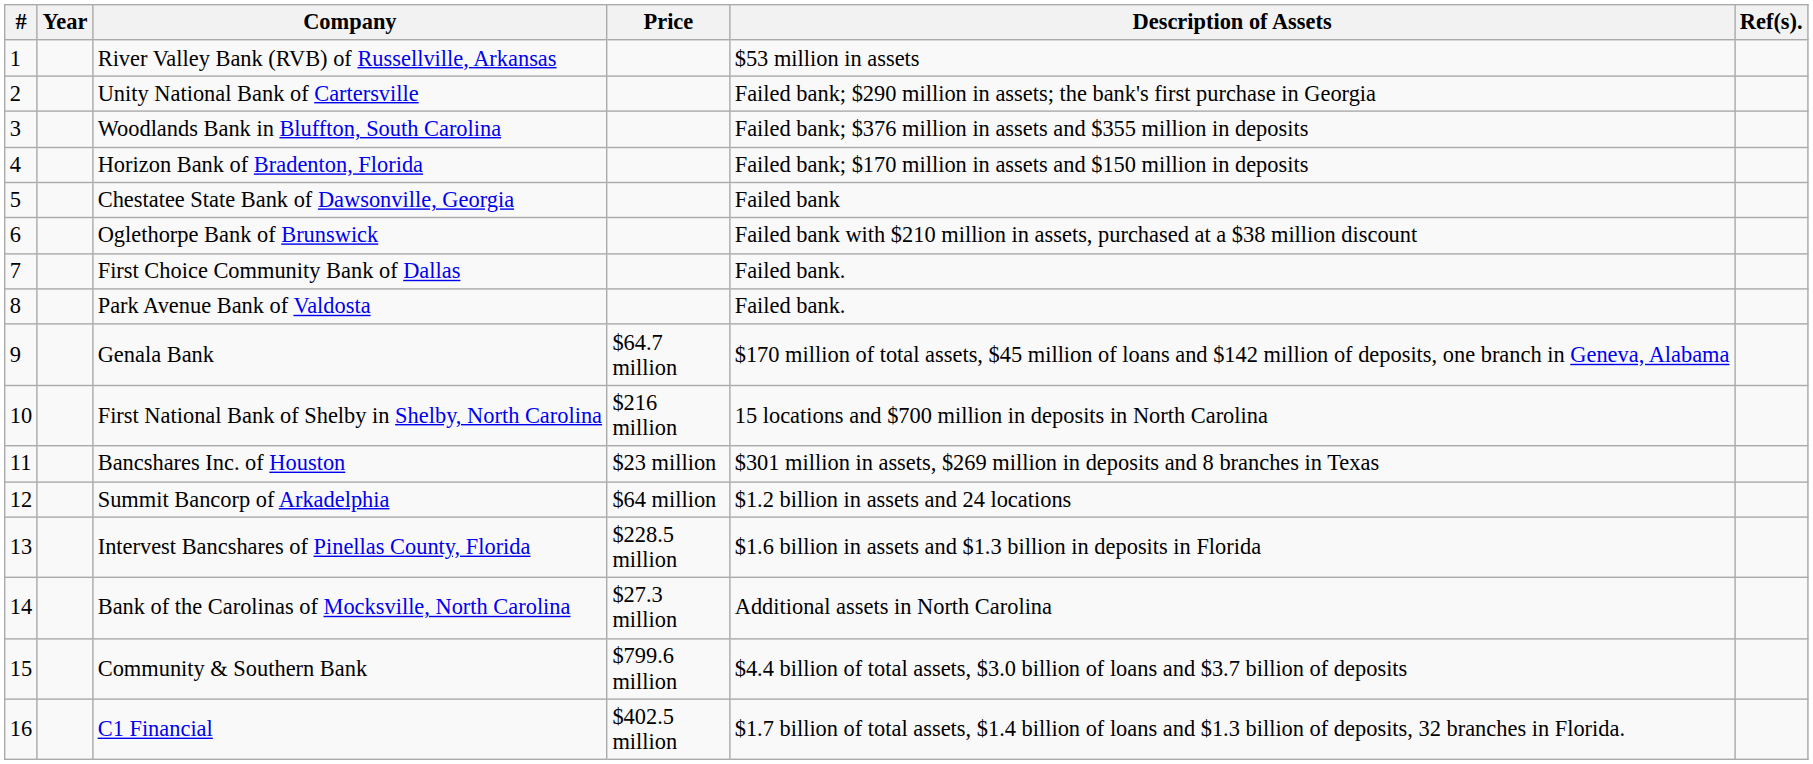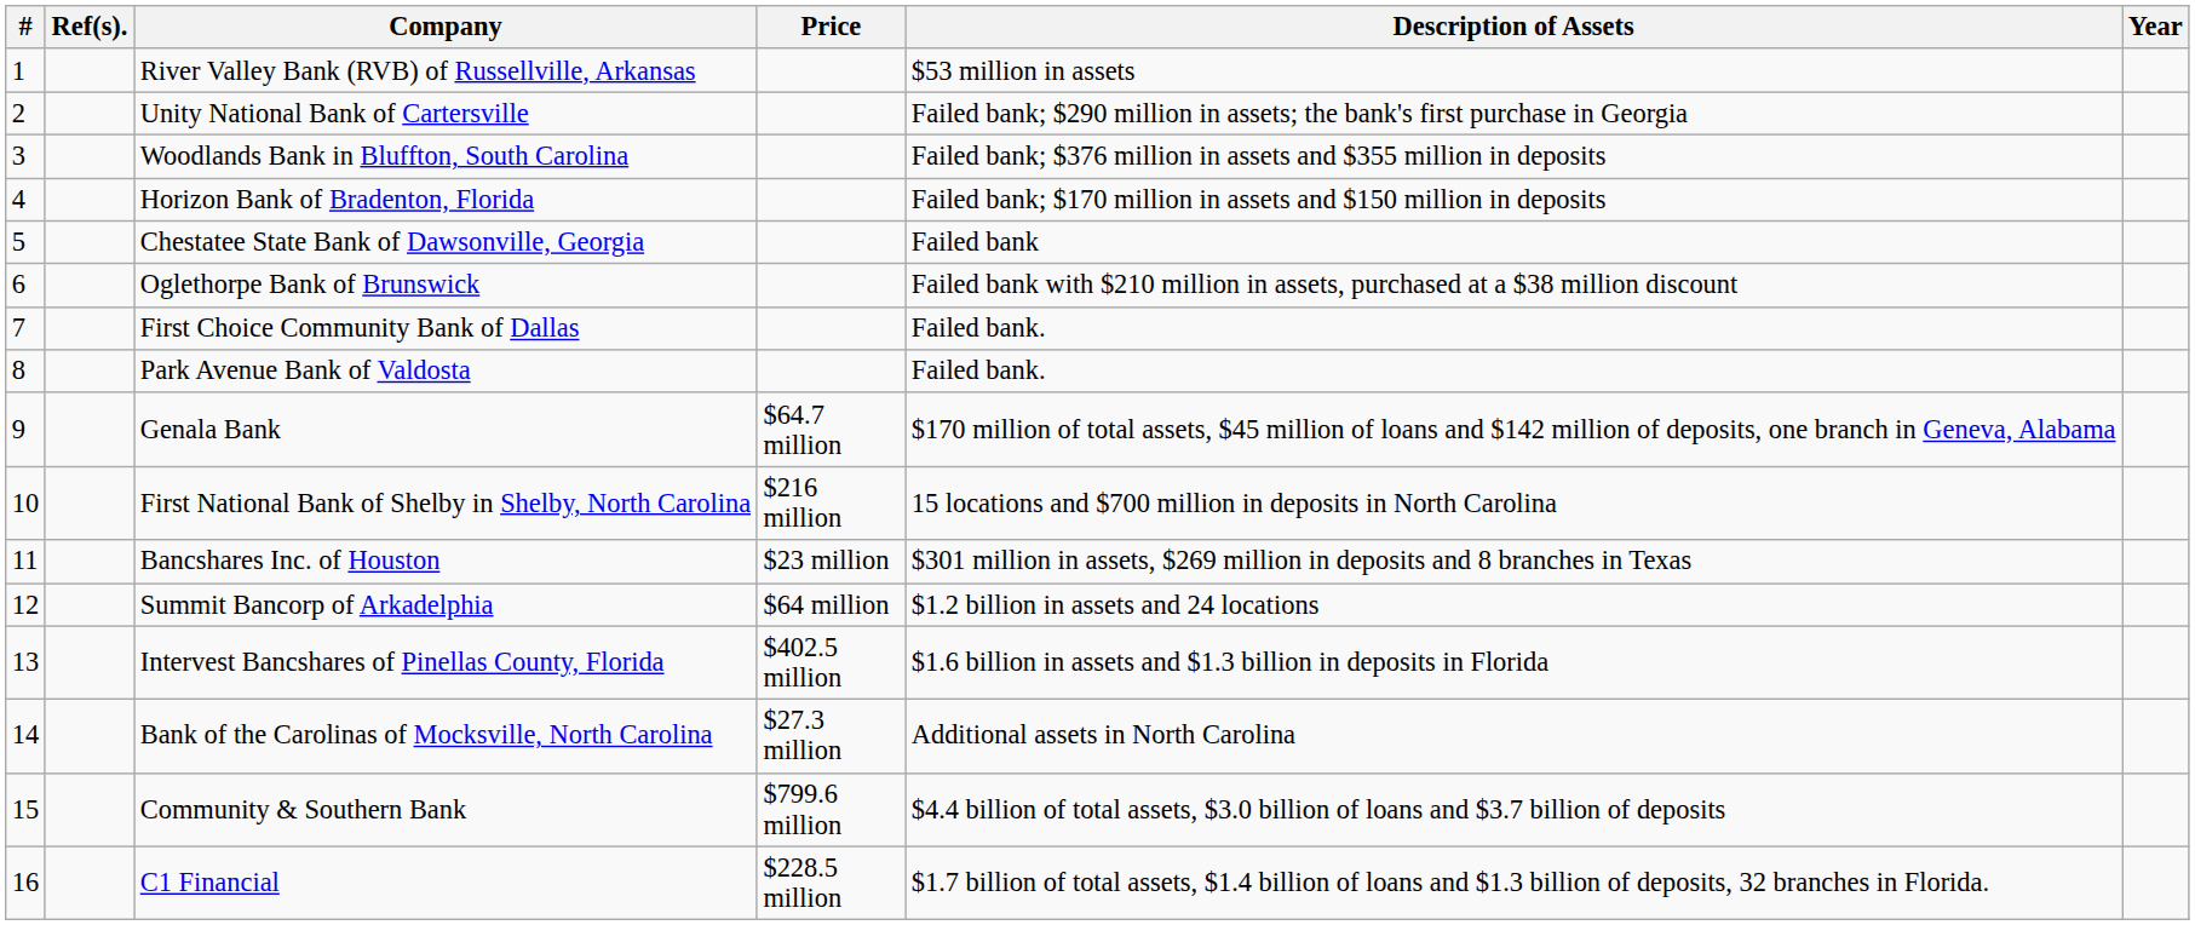columns swapped: Year <-> Ref(s).
Intervest Bancshares of Pinellas County, Florida | Price: $228.5 million -> $402.5 million
C1 Financial | Price: $402.5 million -> $228.5 million
